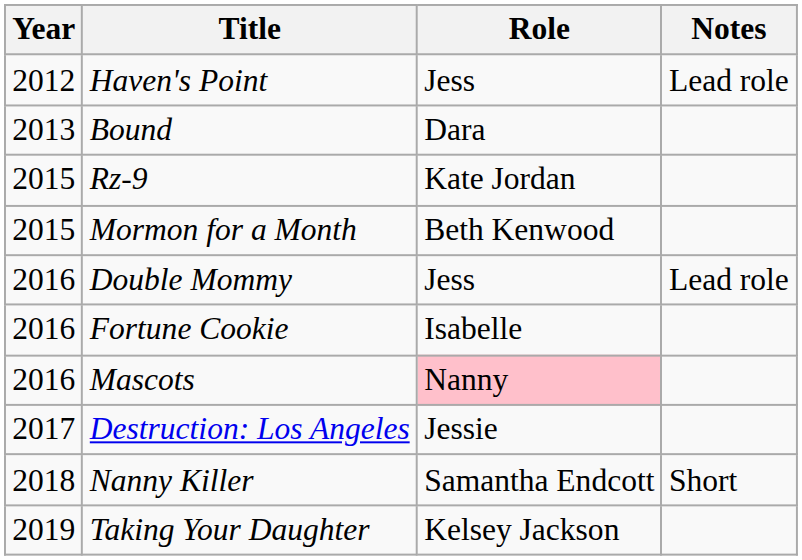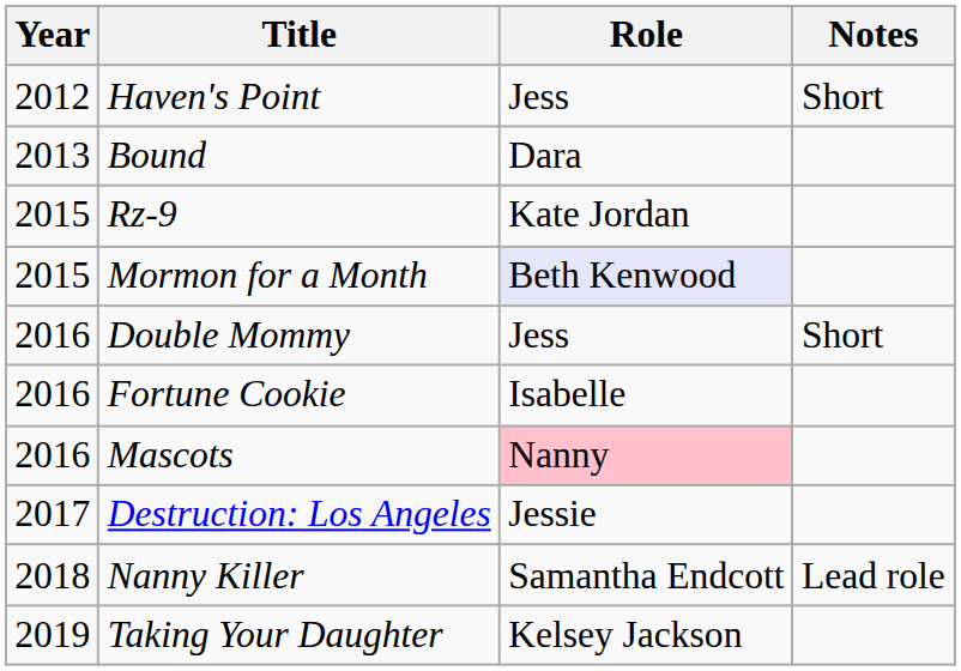Haven's Point | Notes: Lead role -> Short
Mormon for a Month | Role: no background -> lavender background
Double Mommy | Notes: Lead role -> Short
Nanny Killer | Notes: Short -> Lead role
